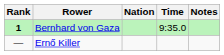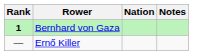- column: Time | 9:35.0
